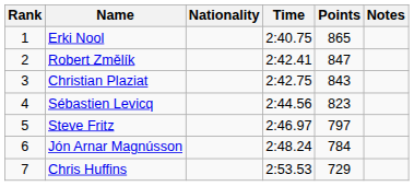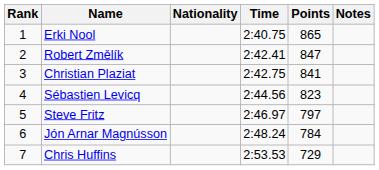Christian Plaziat | Points: 843 -> 841
